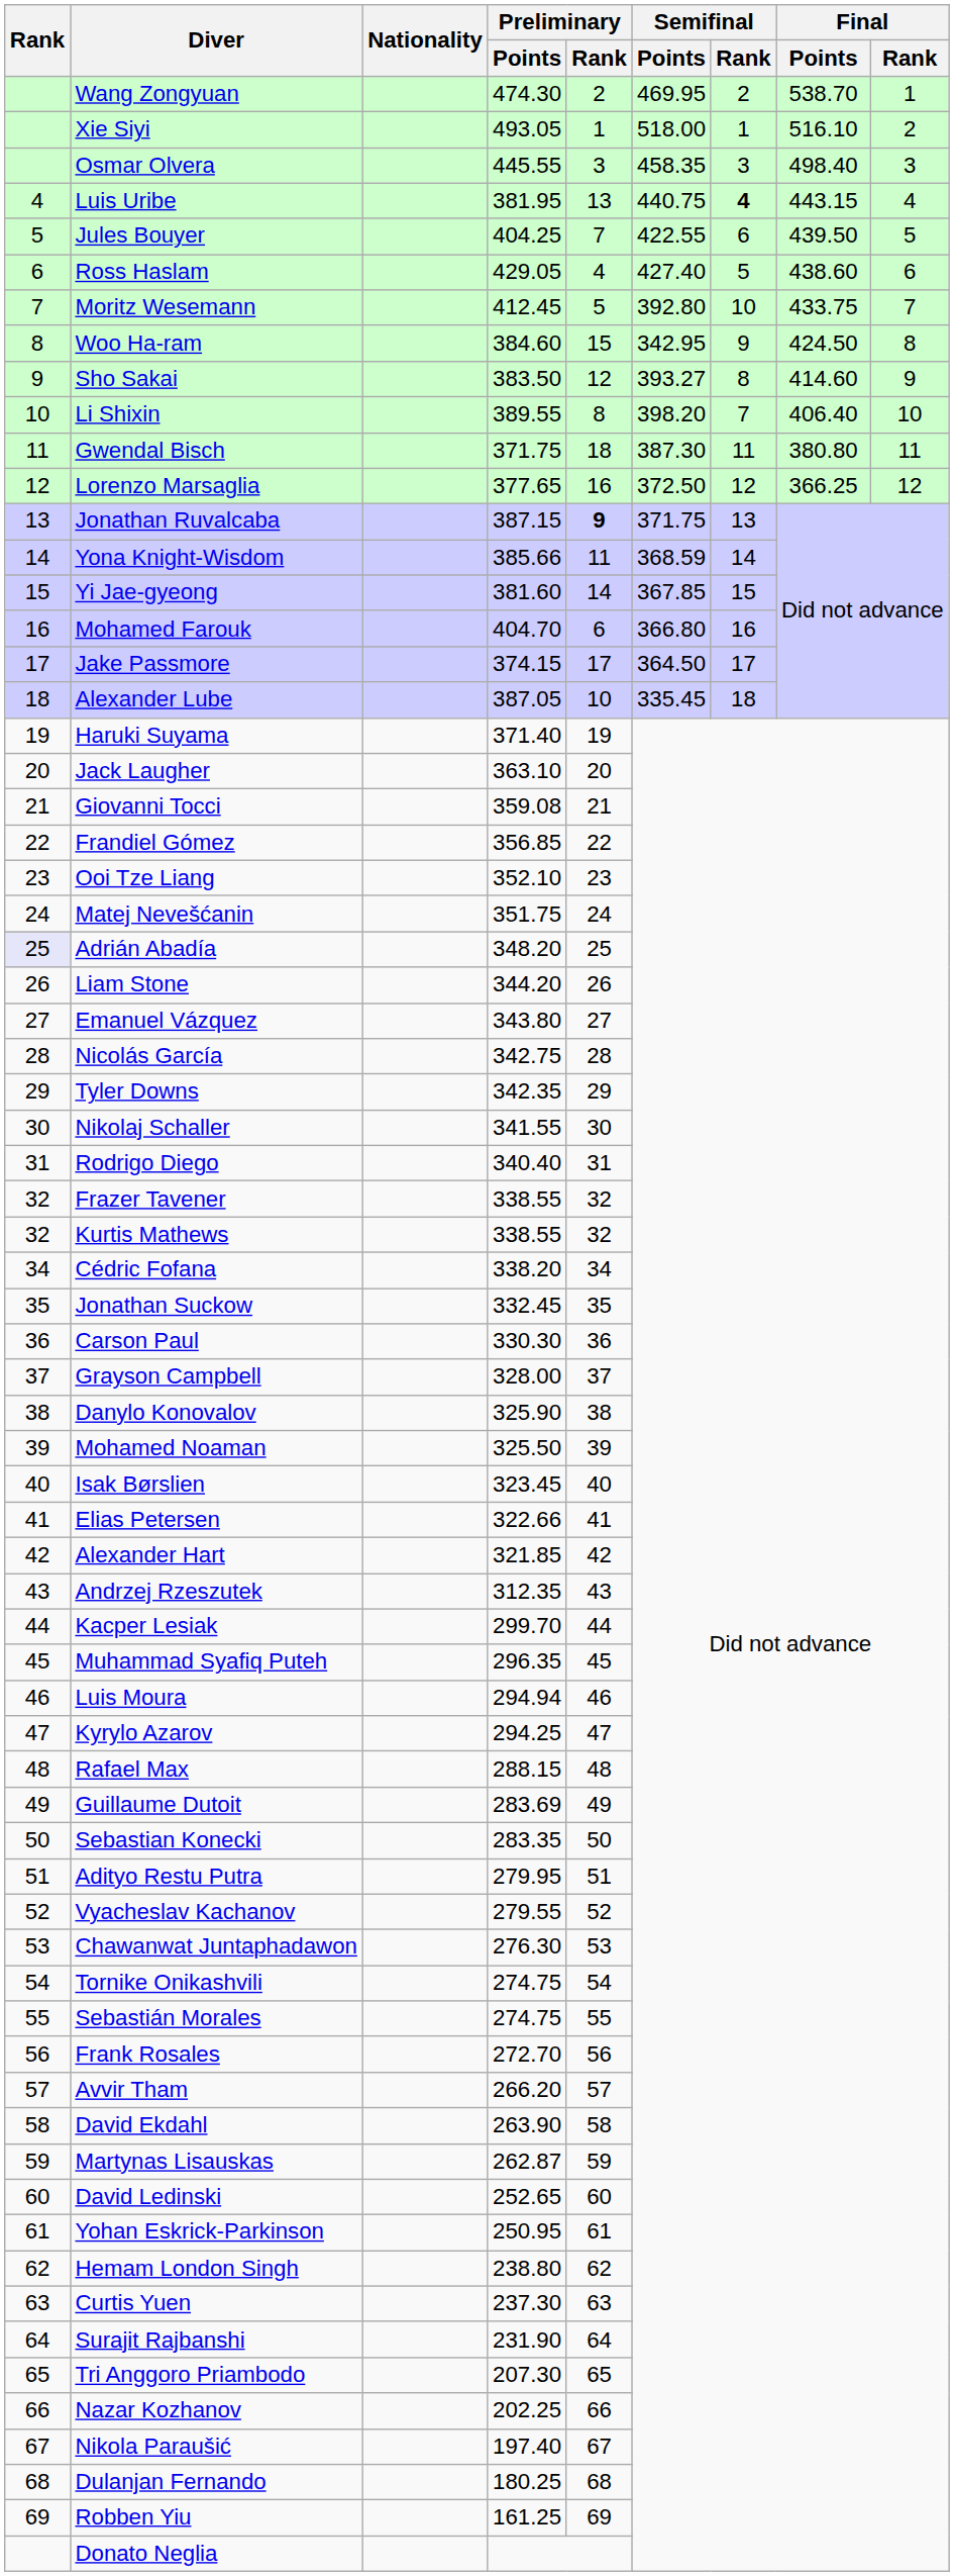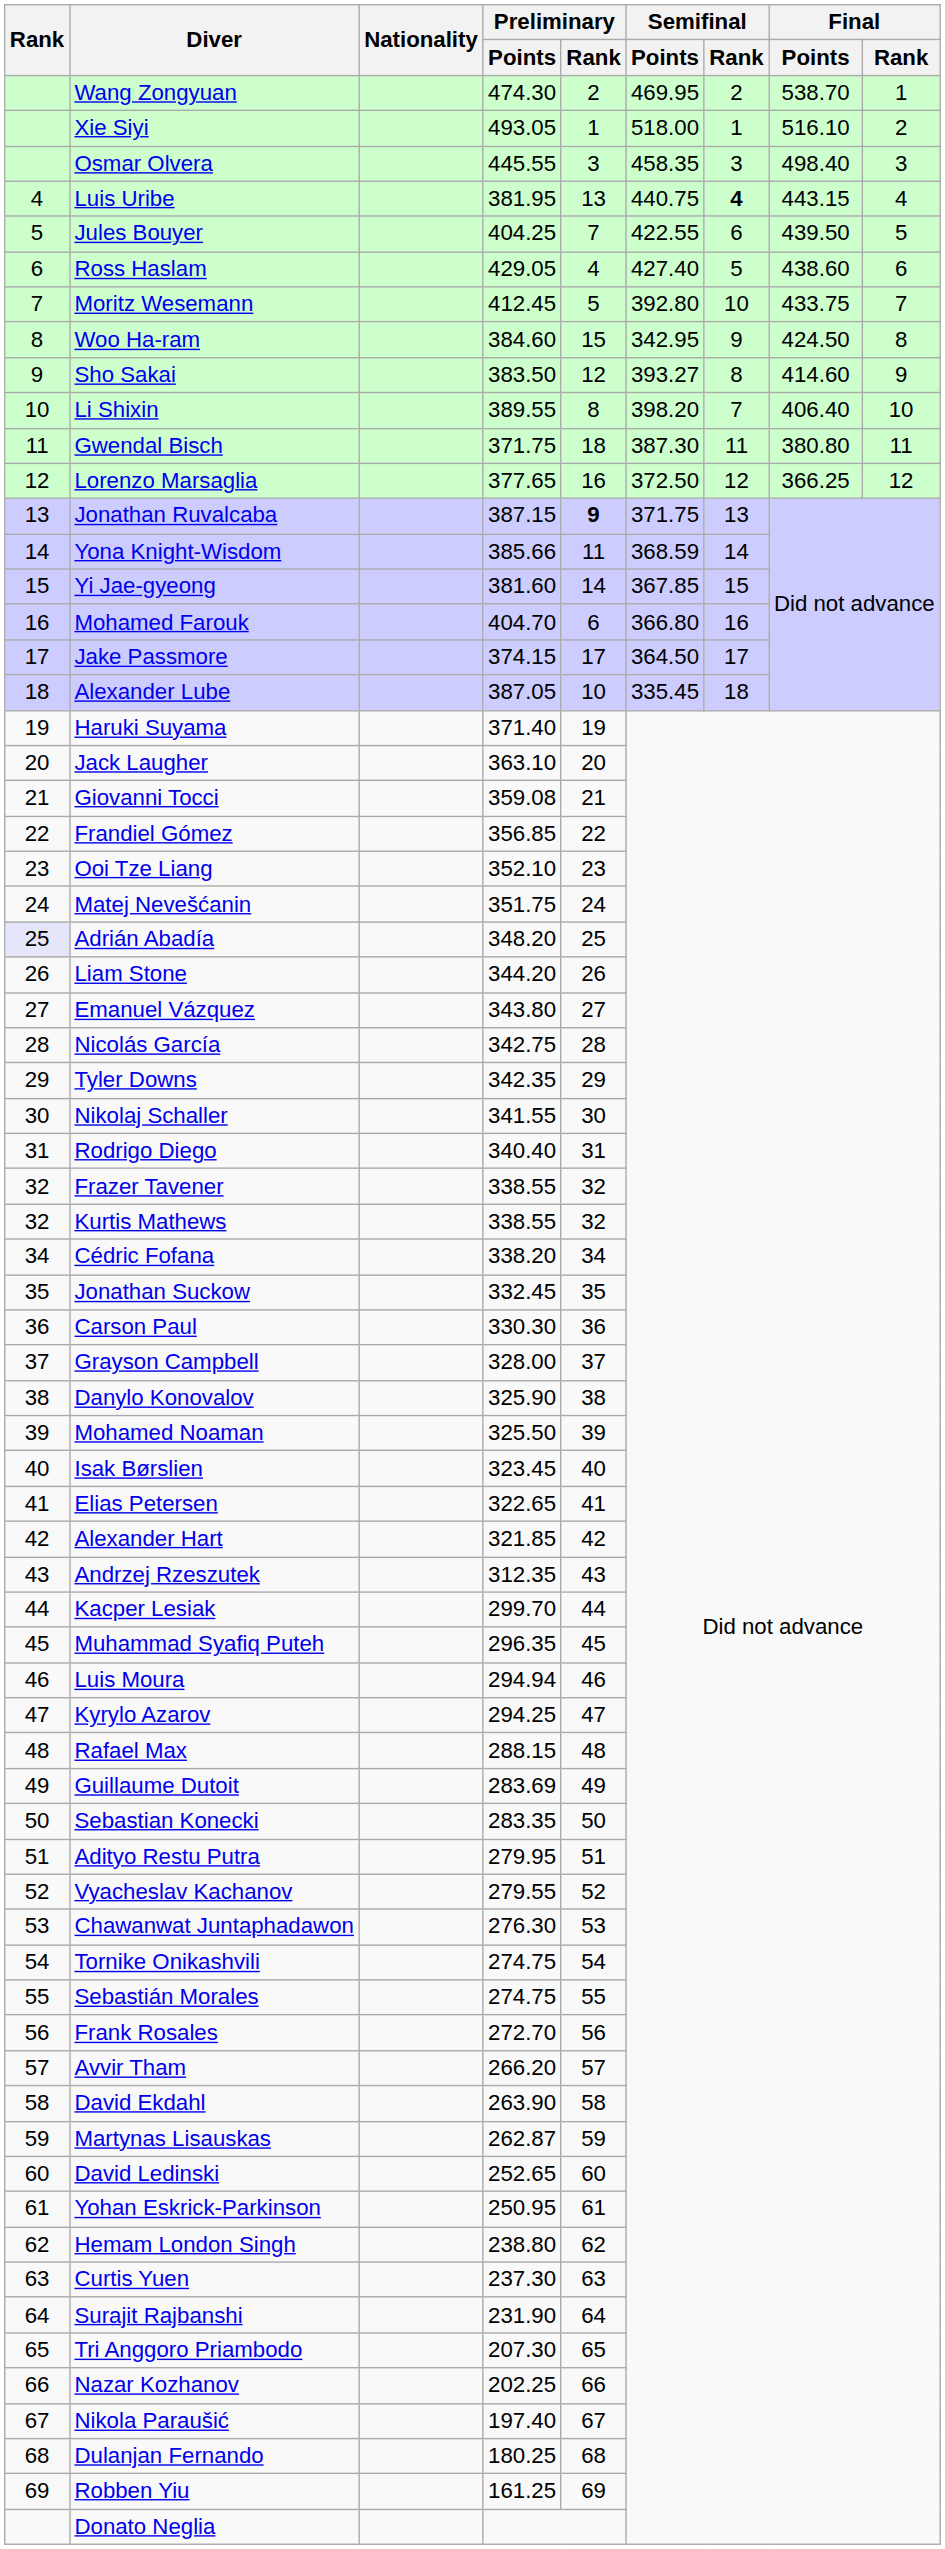Elias Petersen | Preliminary / Points: 322.66 -> 322.65
